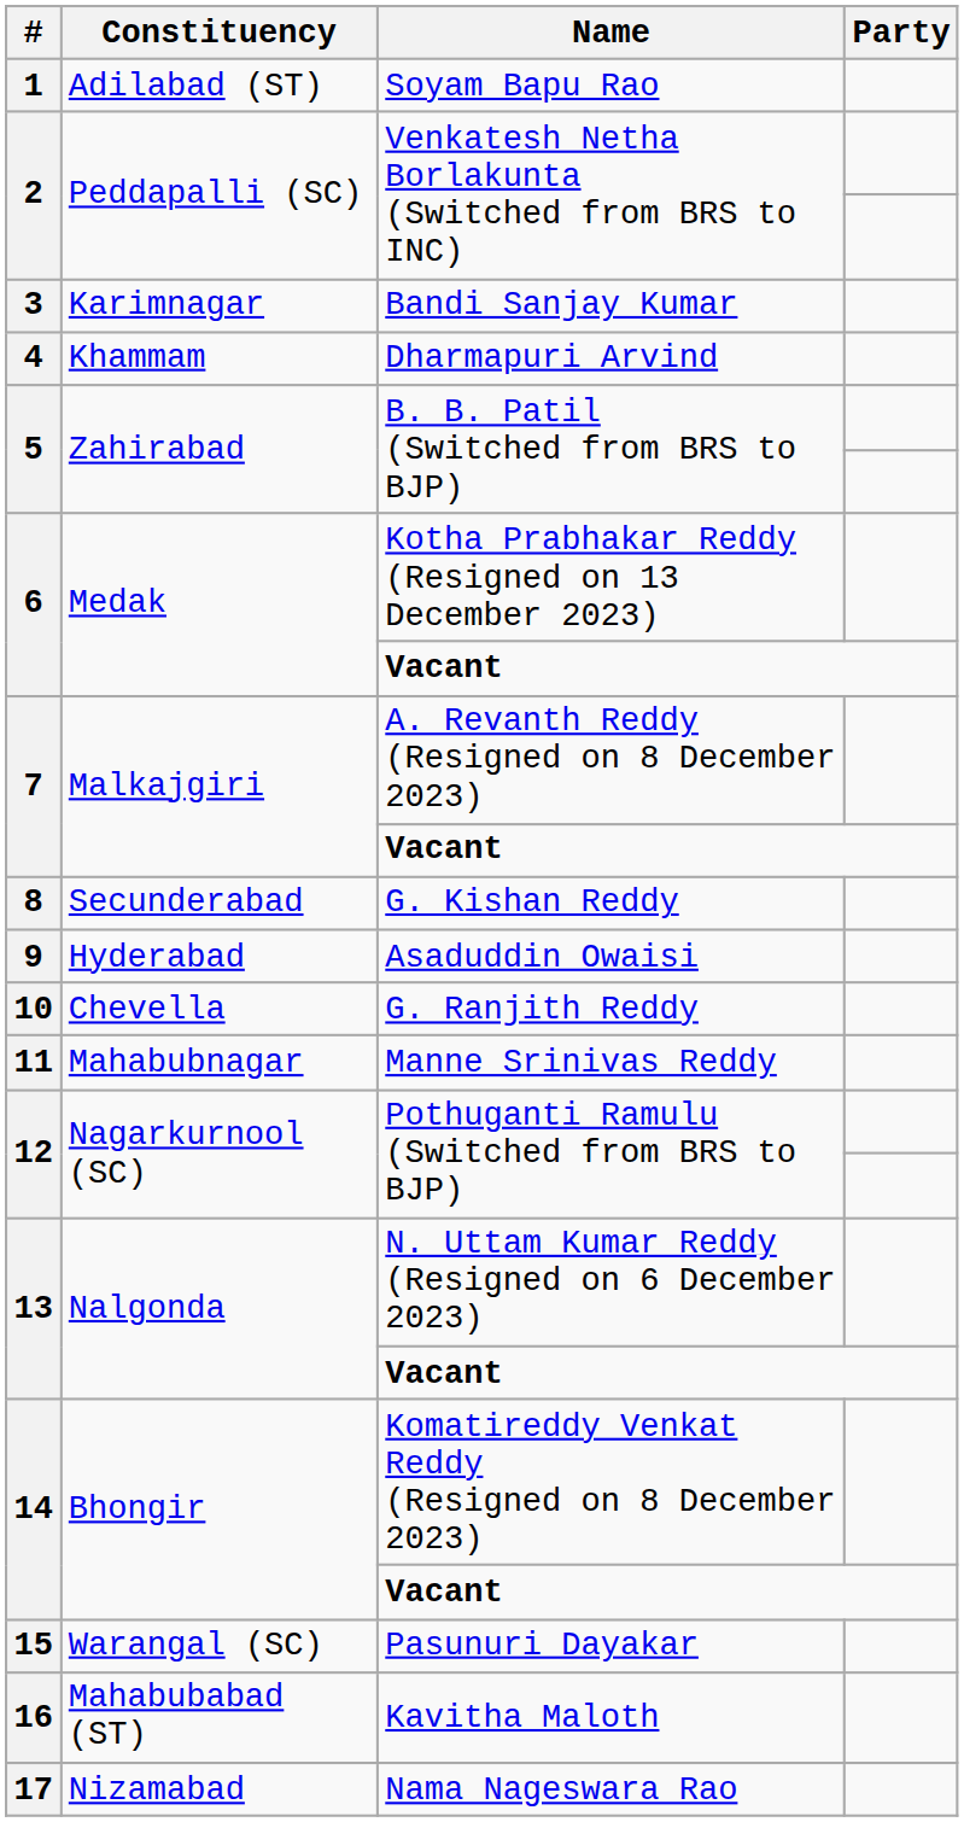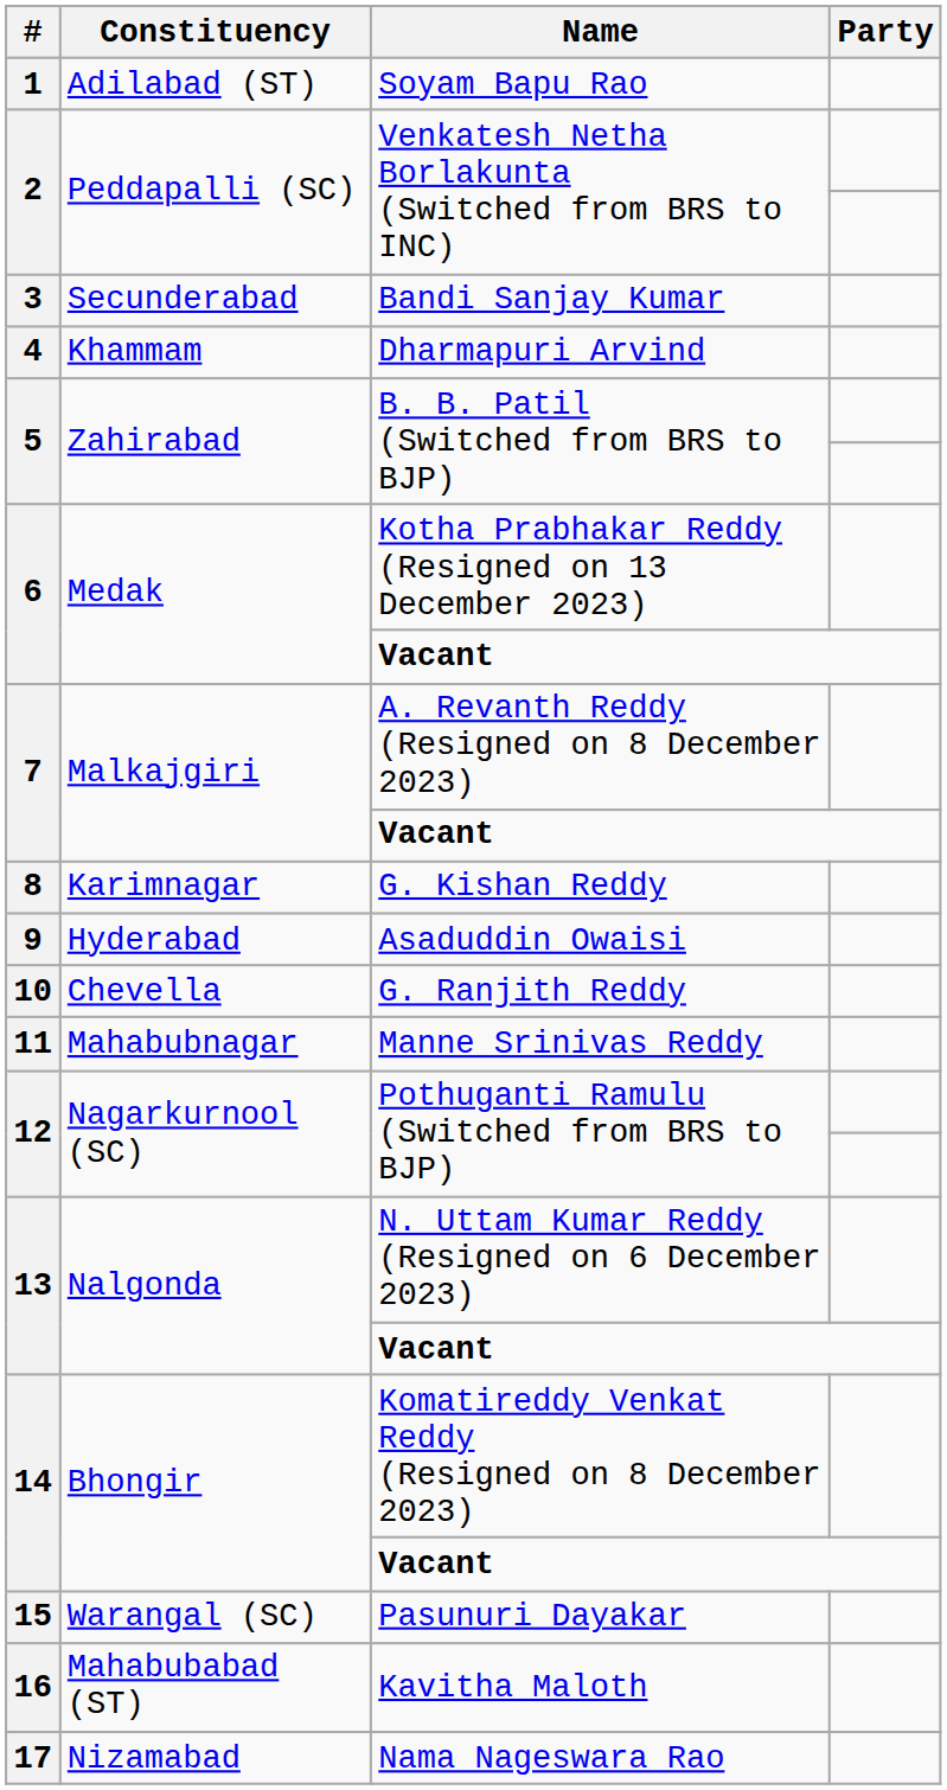Bandi Sanjay Kumar | Constituency: Karimnagar -> Secunderabad
G. Kishan Reddy | Constituency: Secunderabad -> Karimnagar
